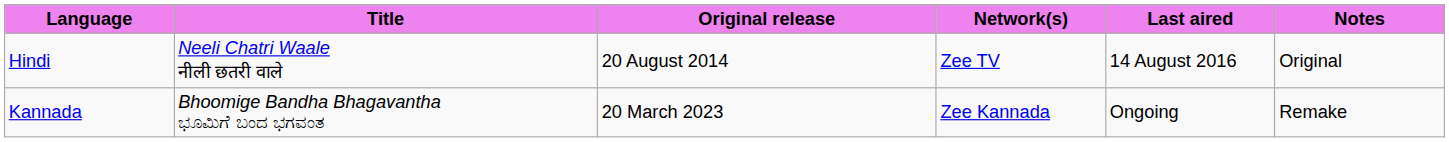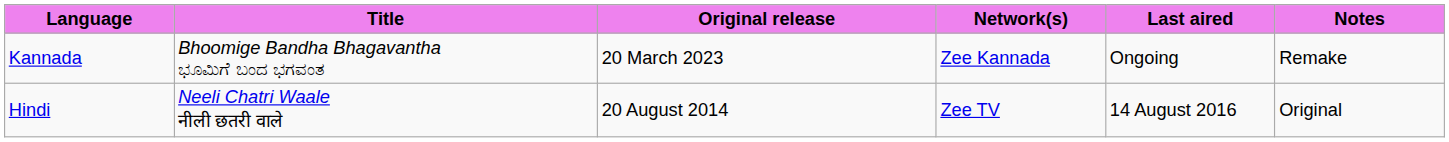rows swapped: Hindi <-> Kannada
